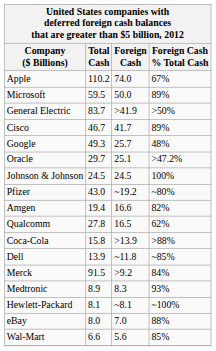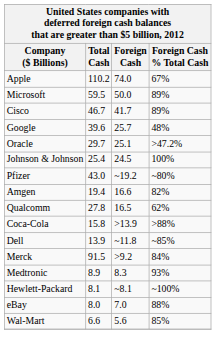- row: General Electric | 83.7 | >41.9 | >50%
Google | Total Cash: 49.3 -> 39.6
Johnson & Johnson | Total Cash: 24.5 -> 25.4
